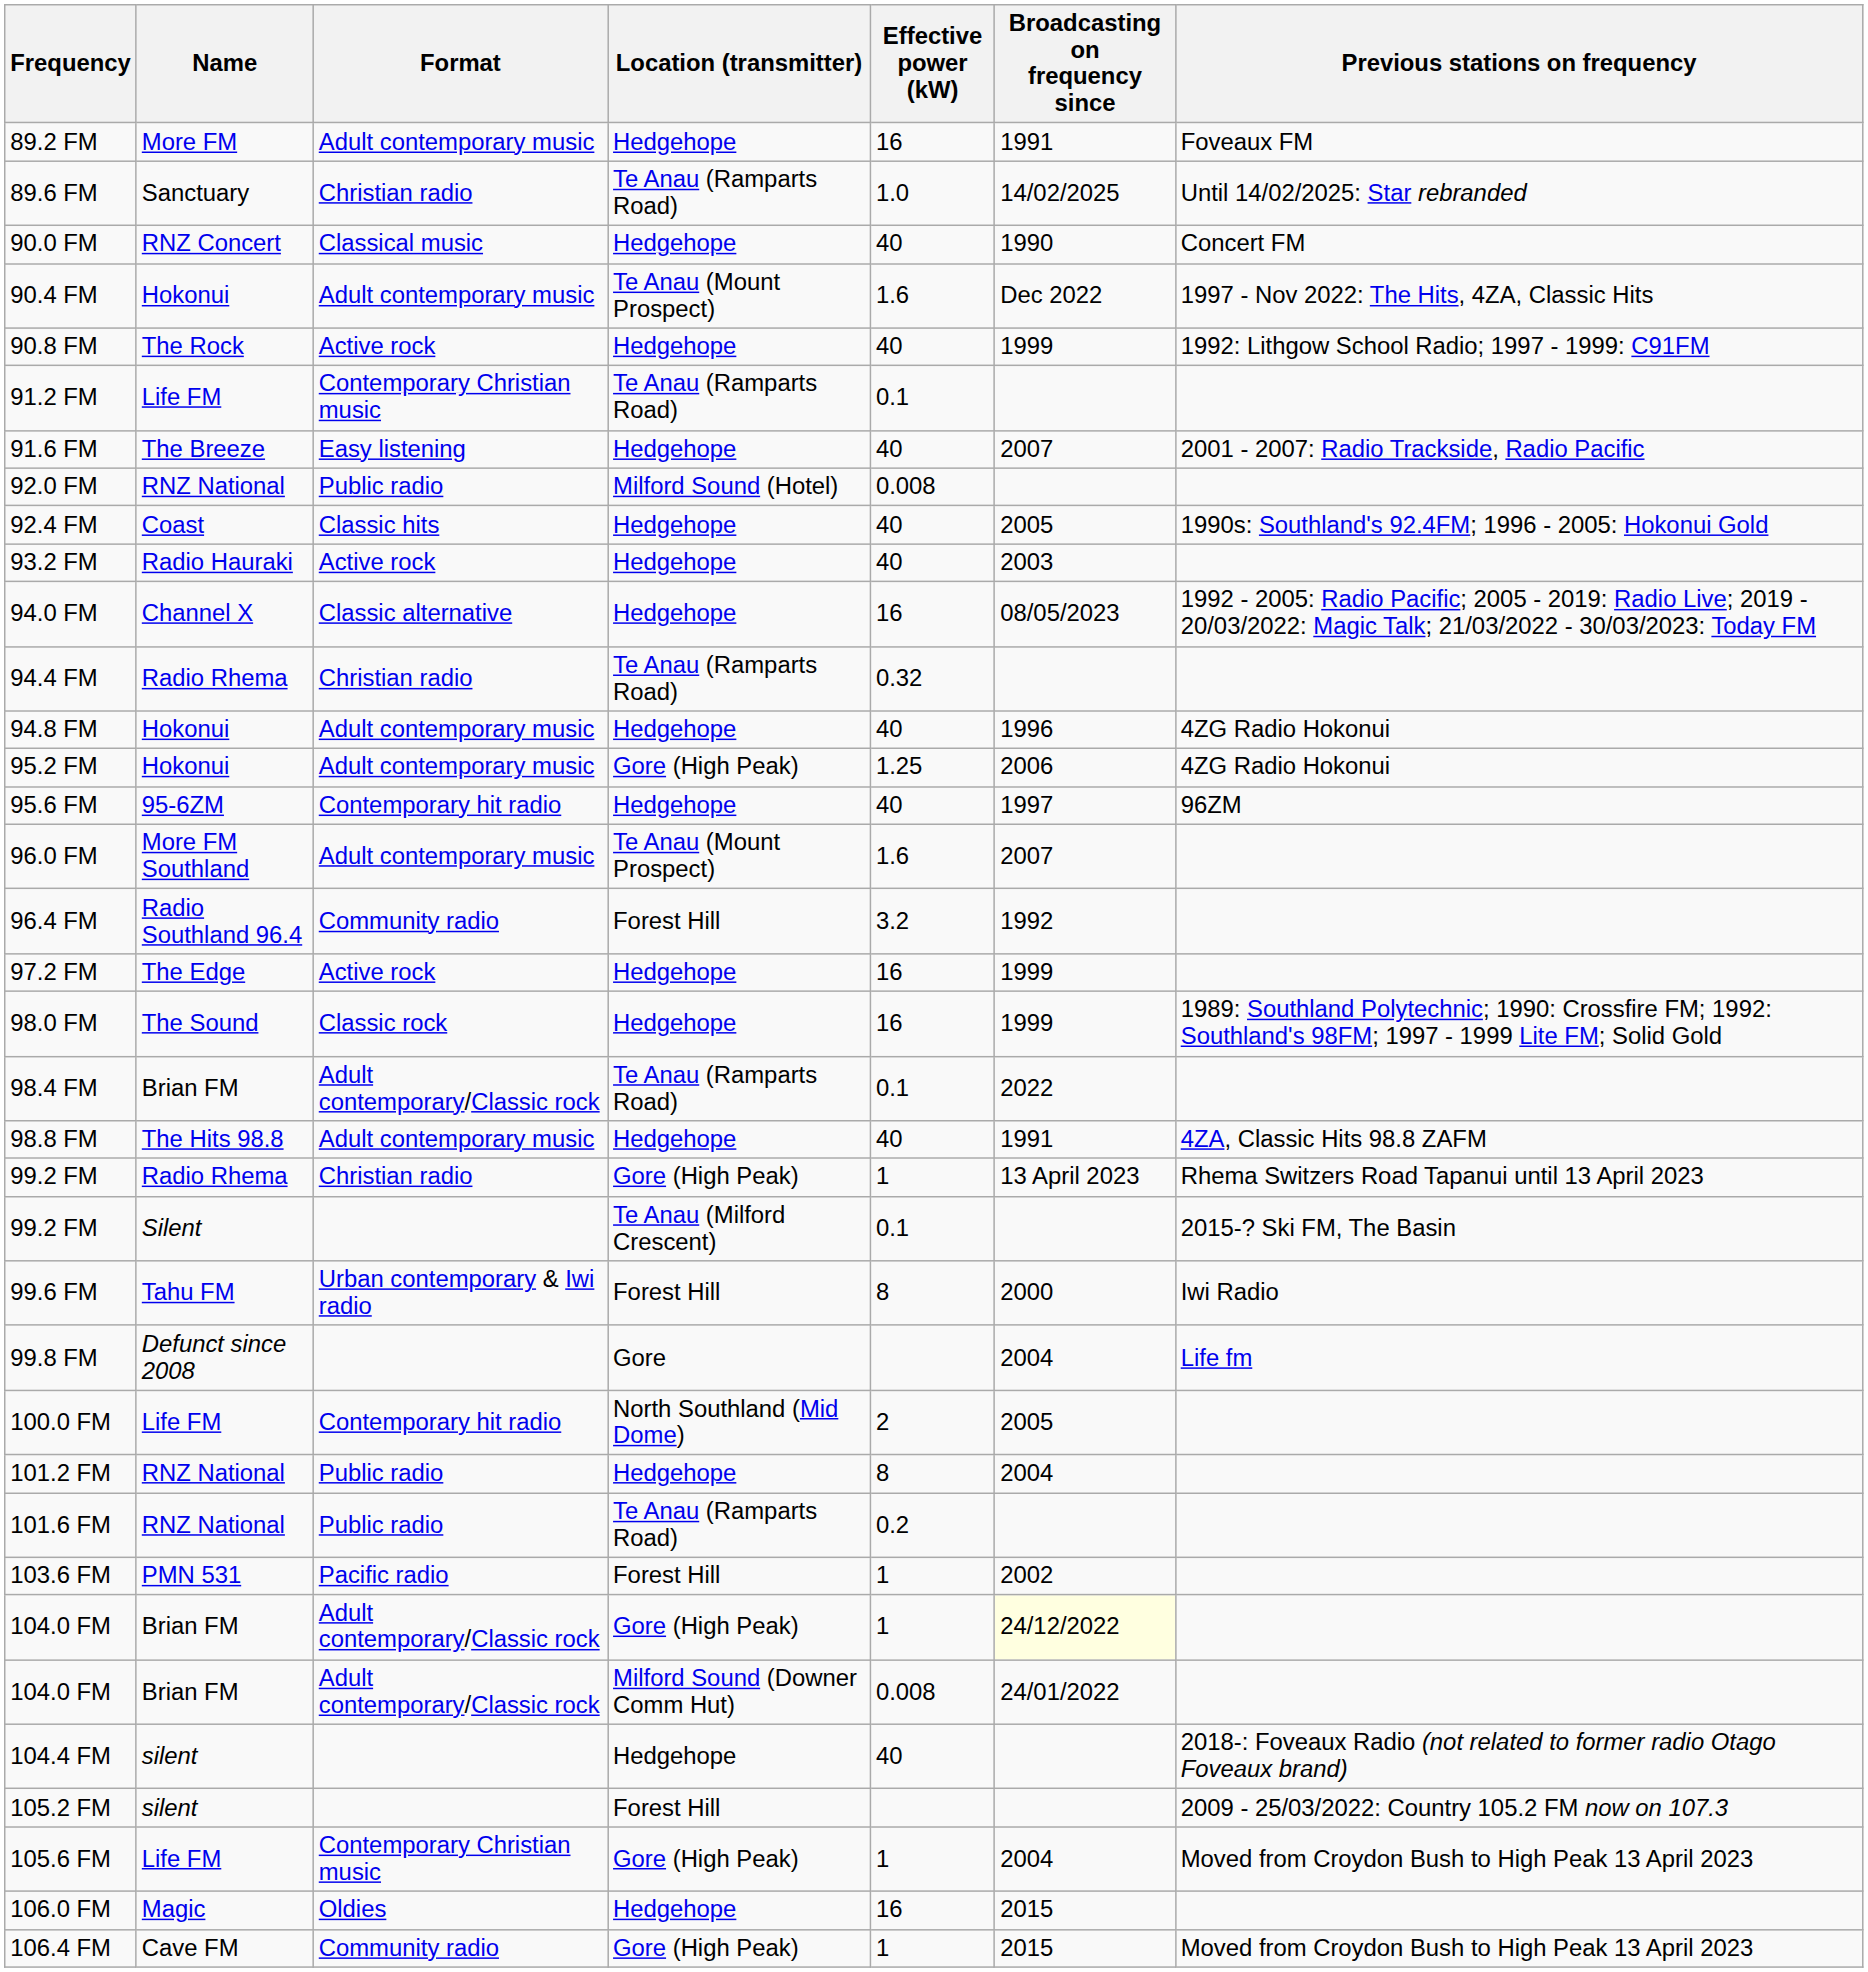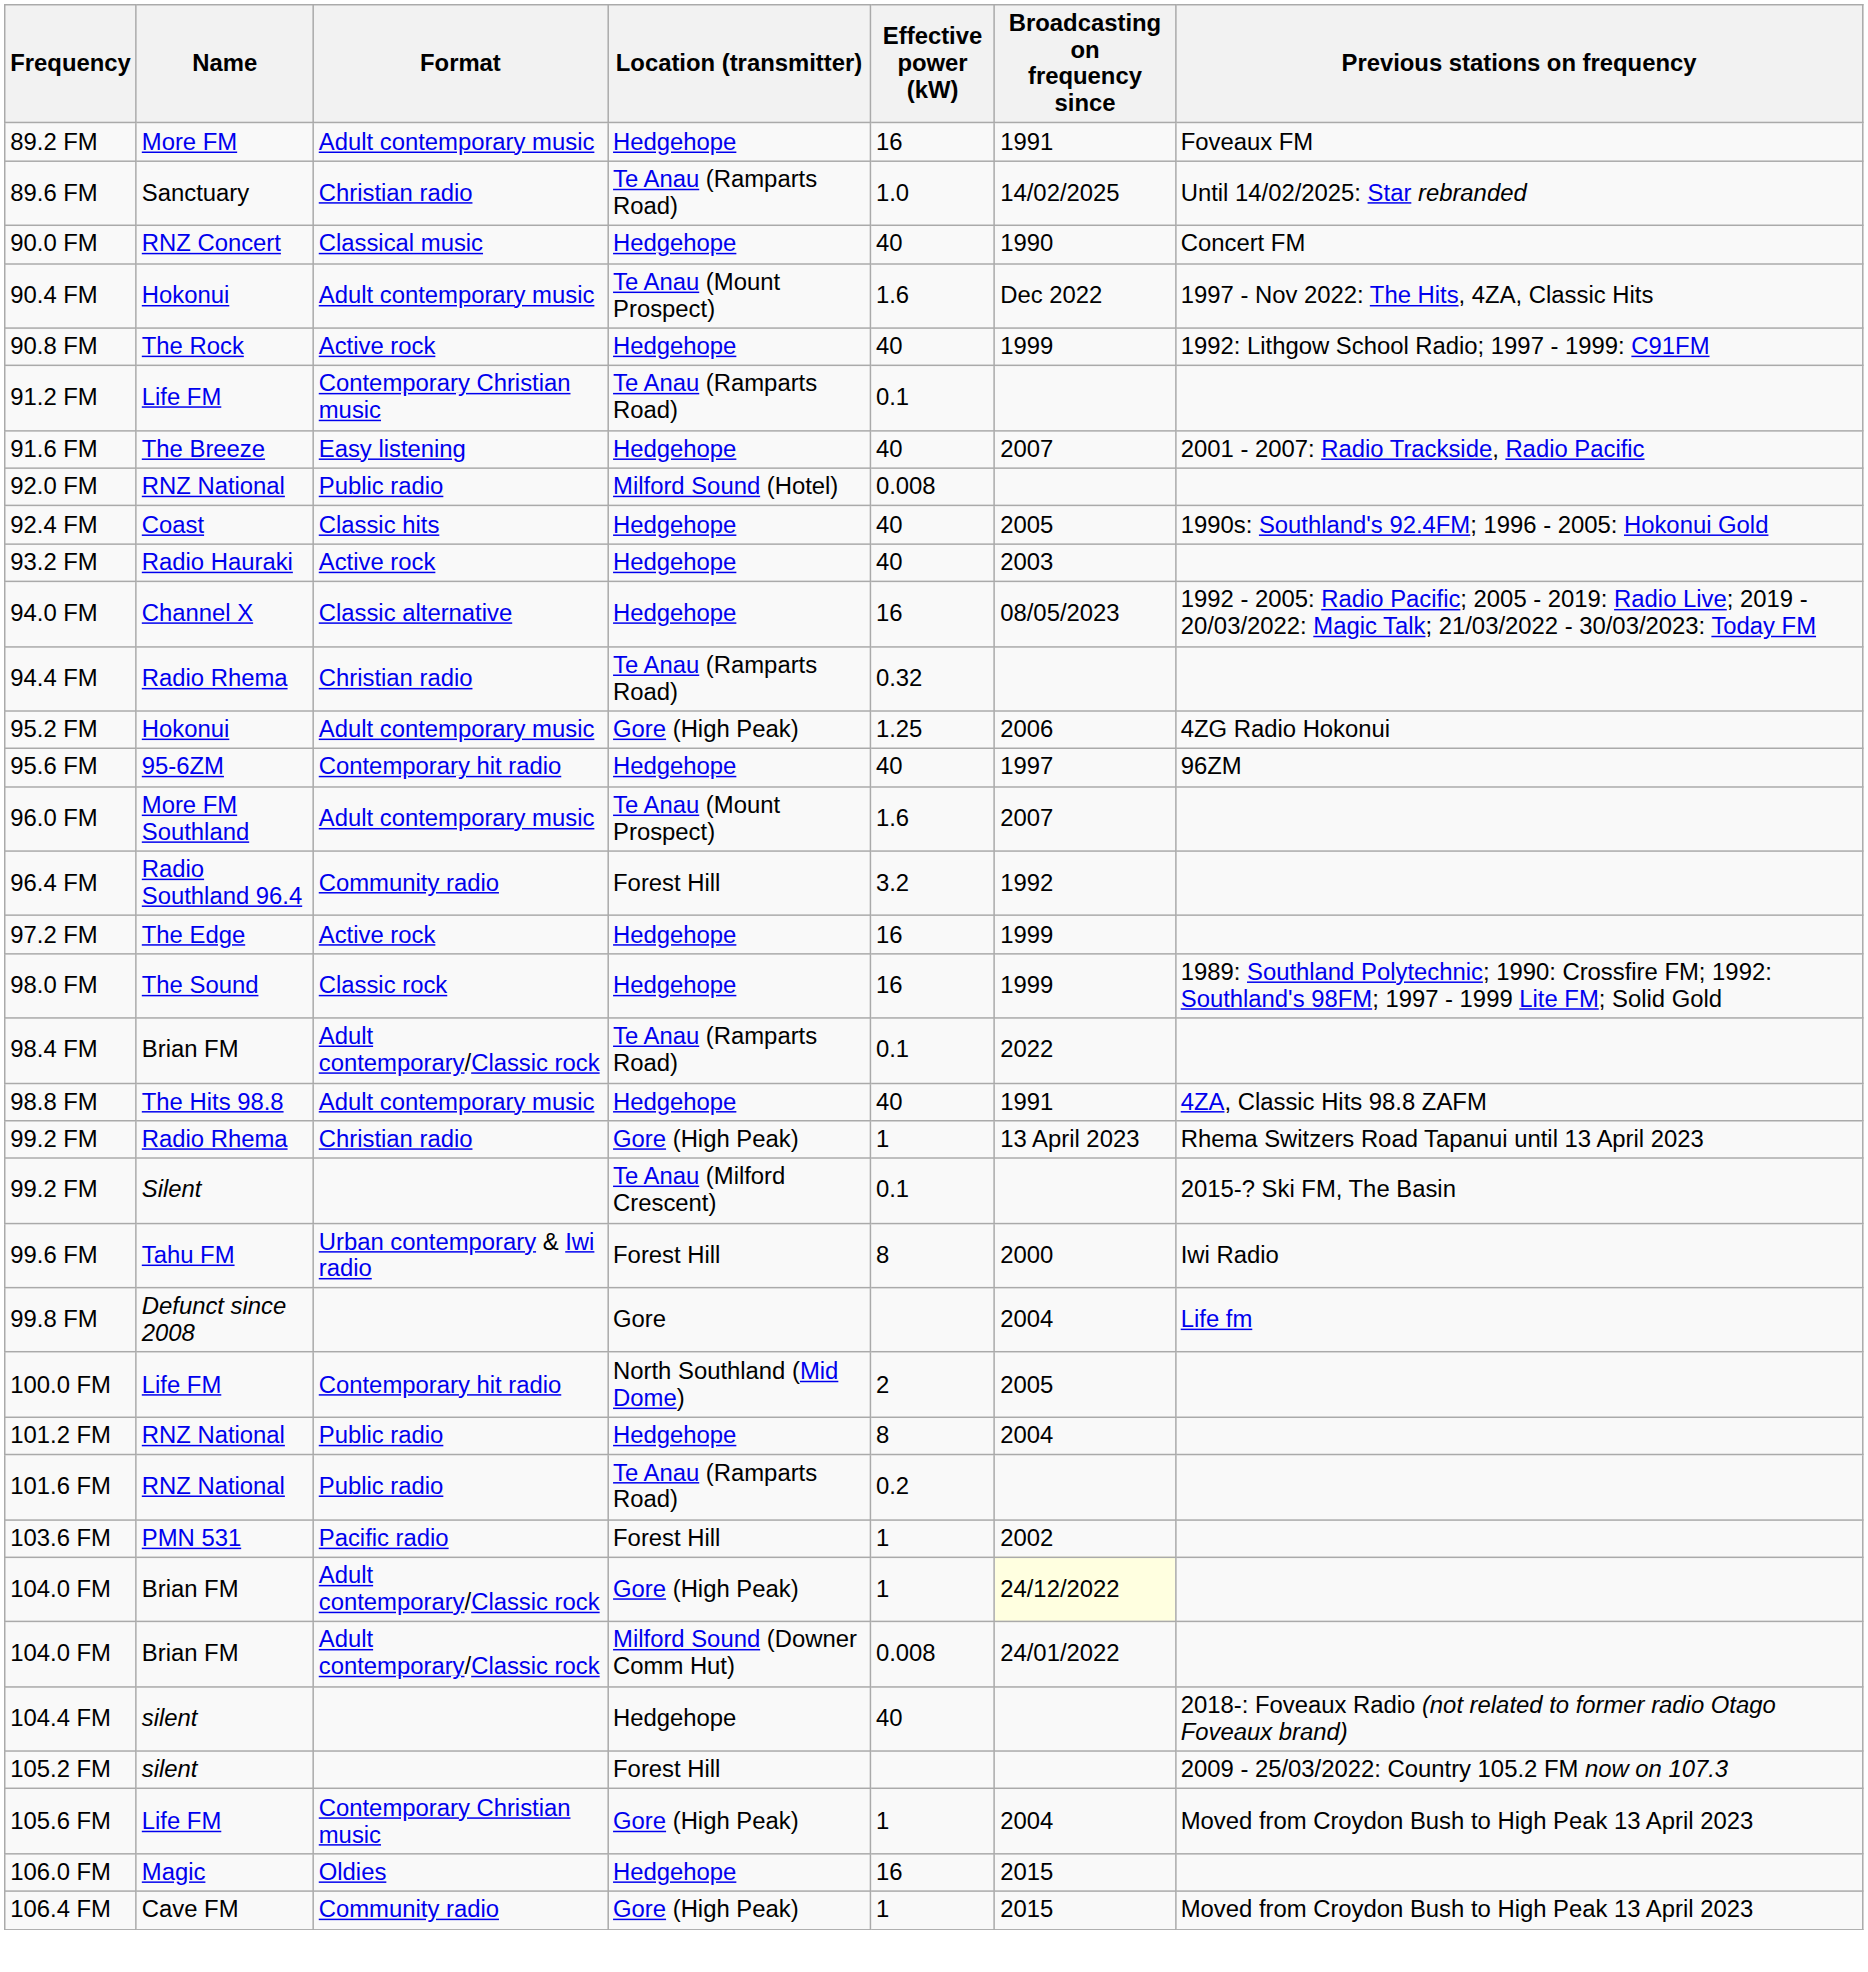- row: 94.8 FM | Hokonui | Adult contemporary music | Hedgehope | 40 | 1996 | 4ZG Radio Hokonui
